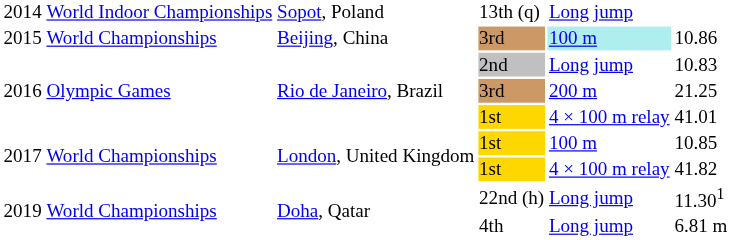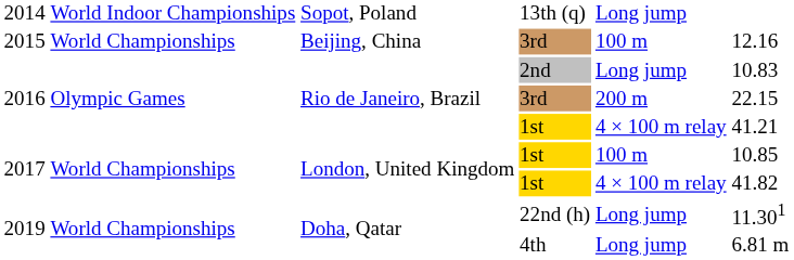2015 / 3rd | column 5: paleturquoise background -> no background
2015 / 3rd | column 6: 10.86 -> 12.16
2016 / 3rd | column 6: 21.25 -> 22.15
2016 / 1st | column 6: 41.01 -> 41.21
